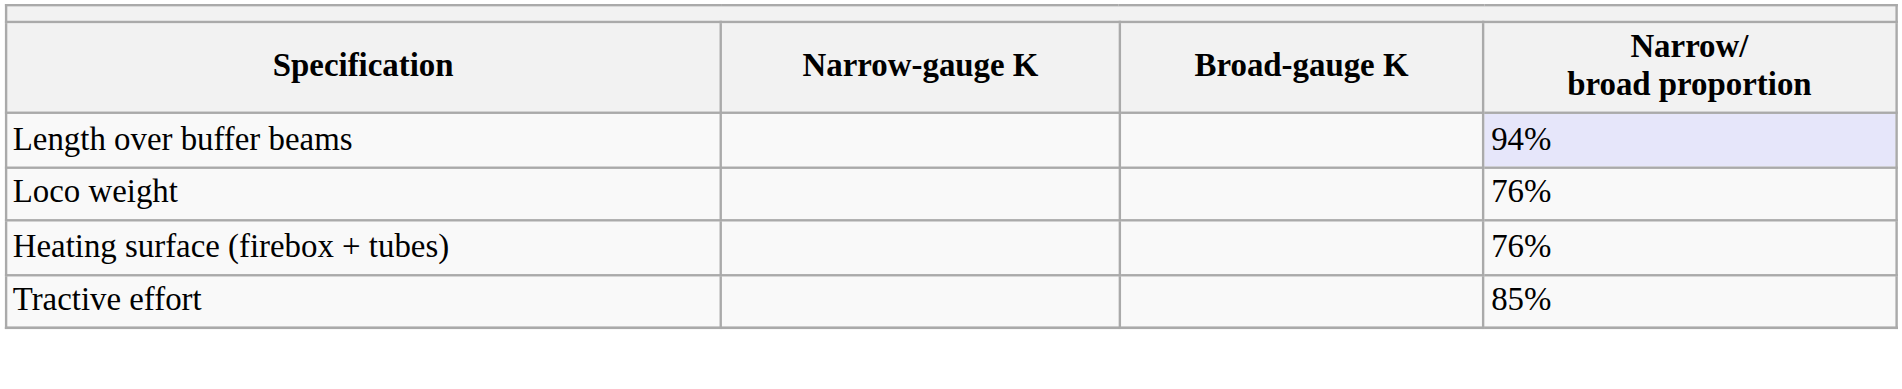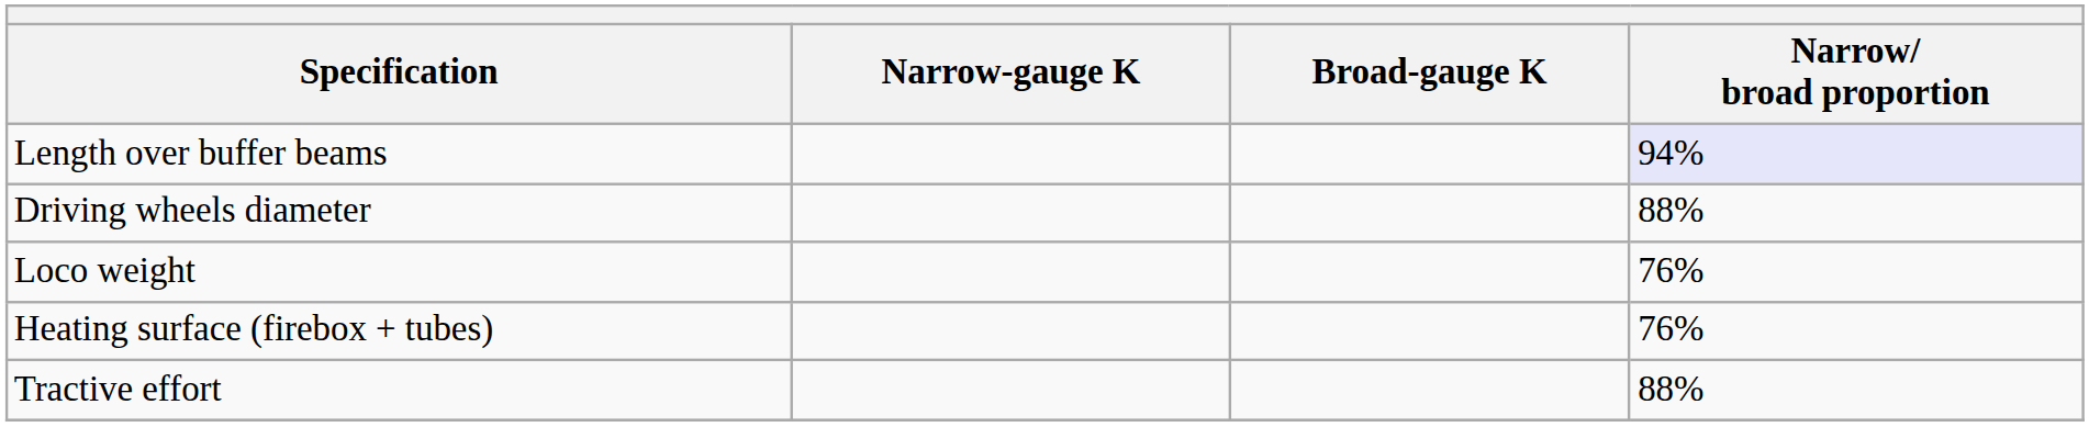+ row: Driving wheels diameter | 88%
Tractive effort | Narrow/ broad proportion: 85% -> 88%
